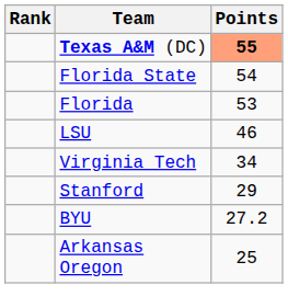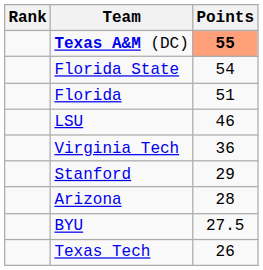Florida | Points: 53 -> 51
Virginia Tech | Points: 34 -> 36
+ row: Arizona | 28
BYU | Points: 27.2 -> 27.5
+ row: Texas Tech | 26
- row: Arkansas Oregon | 25
